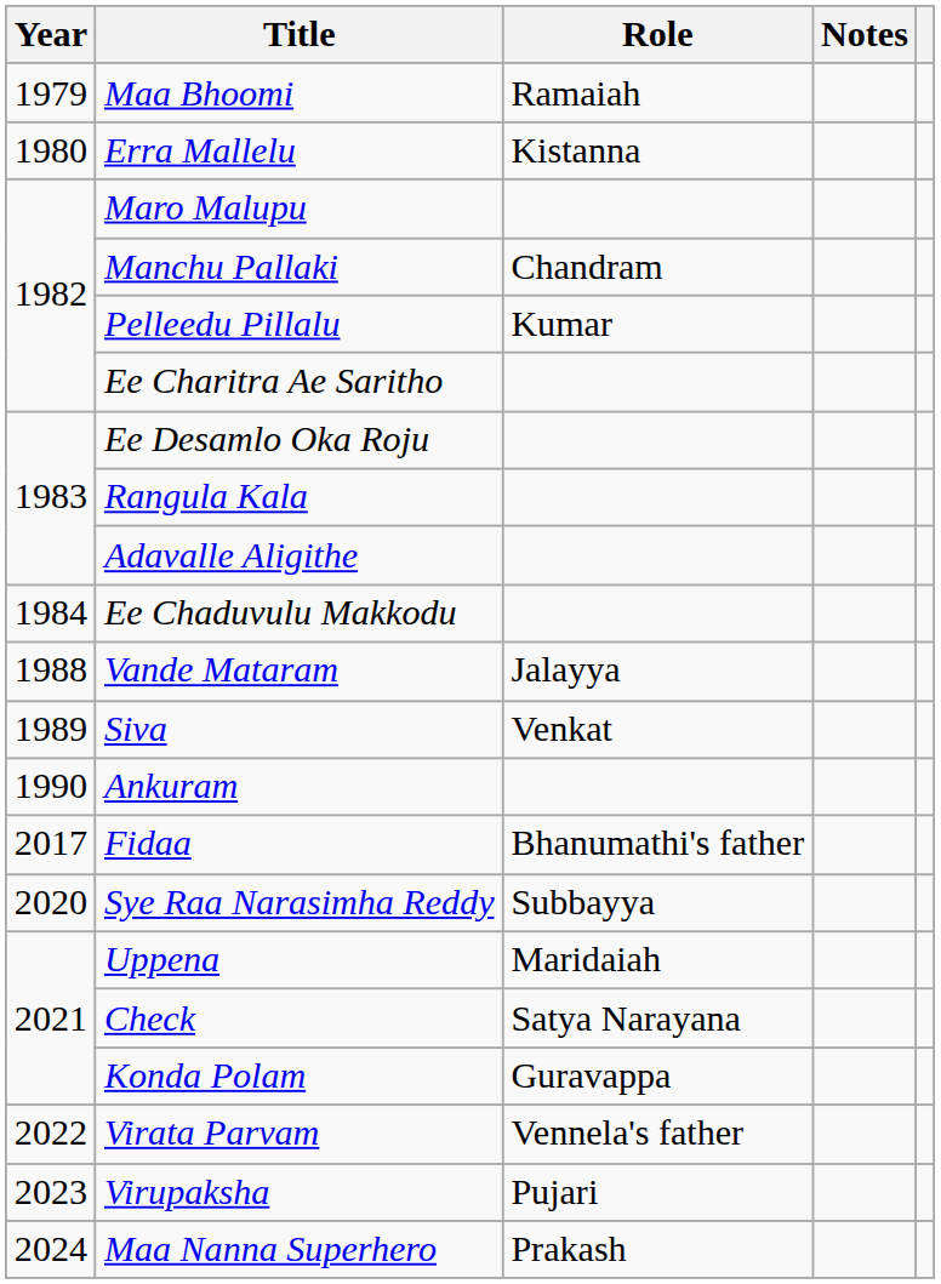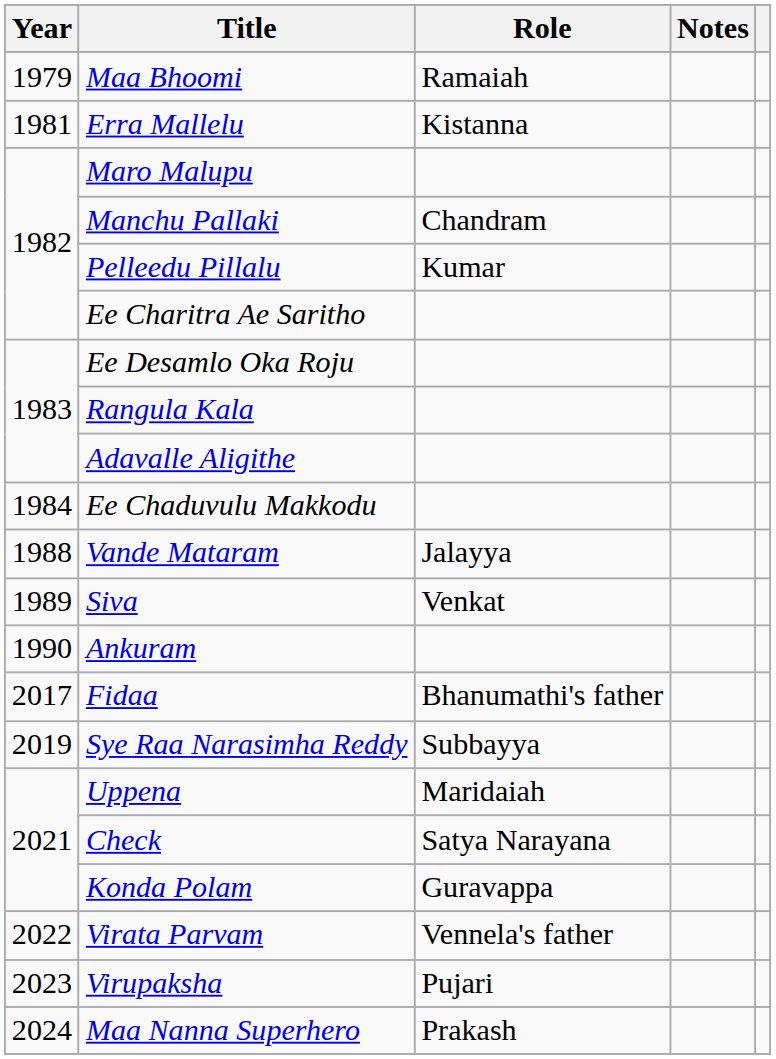Erra Mallelu | Year: 1980 -> 1981
Sye Raa Narasimha Reddy | Year: 2020 -> 2019
